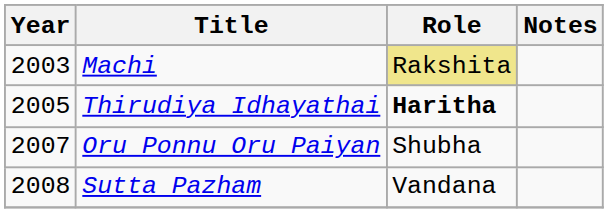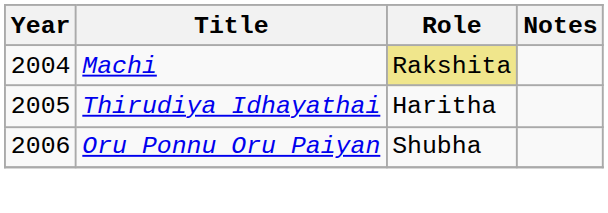Machi | Year: 2003 -> 2004
Thirudiya Idhayathai | Role: bold -> normal
Oru Ponnu Oru Paiyan | Year: 2007 -> 2006
- row: 2008 | Sutta Pazham | Vandana
